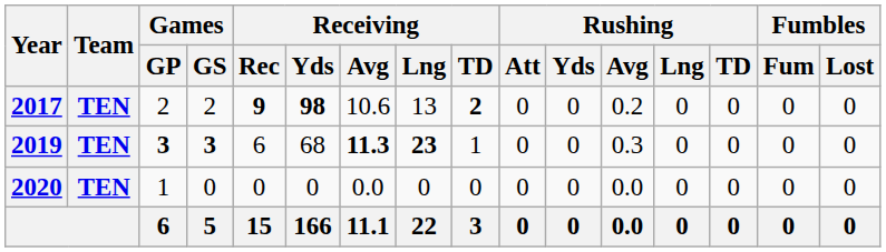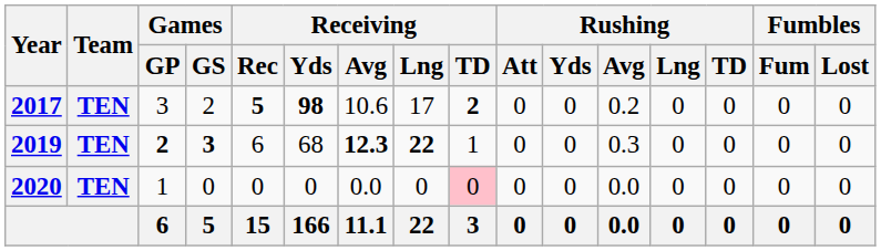2017 | Games / GP: 2 -> 3
2017 | Receiving / Rec: 9 -> 5
2017 | Receiving / Lng: 13 -> 17
2019 | Games / GP: 3 -> 2
2019 | Receiving / Avg: 11.3 -> 12.3
2019 | Receiving / Lng: 23 -> 22
2020 | Receiving / TD: no background -> pink background
